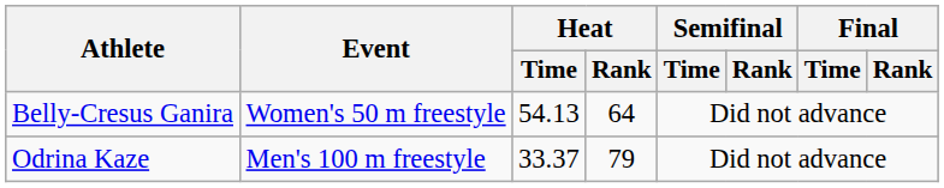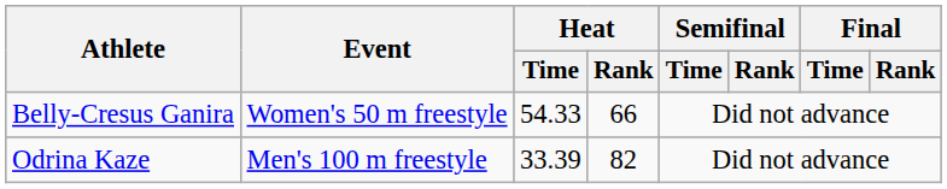Belly-Cresus Ganira | Heat / Time: 54.13 -> 54.33
Belly-Cresus Ganira | Heat / Rank: 64 -> 66
Odrina Kaze | Heat / Time: 33.37 -> 33.39
Odrina Kaze | Heat / Rank: 79 -> 82
